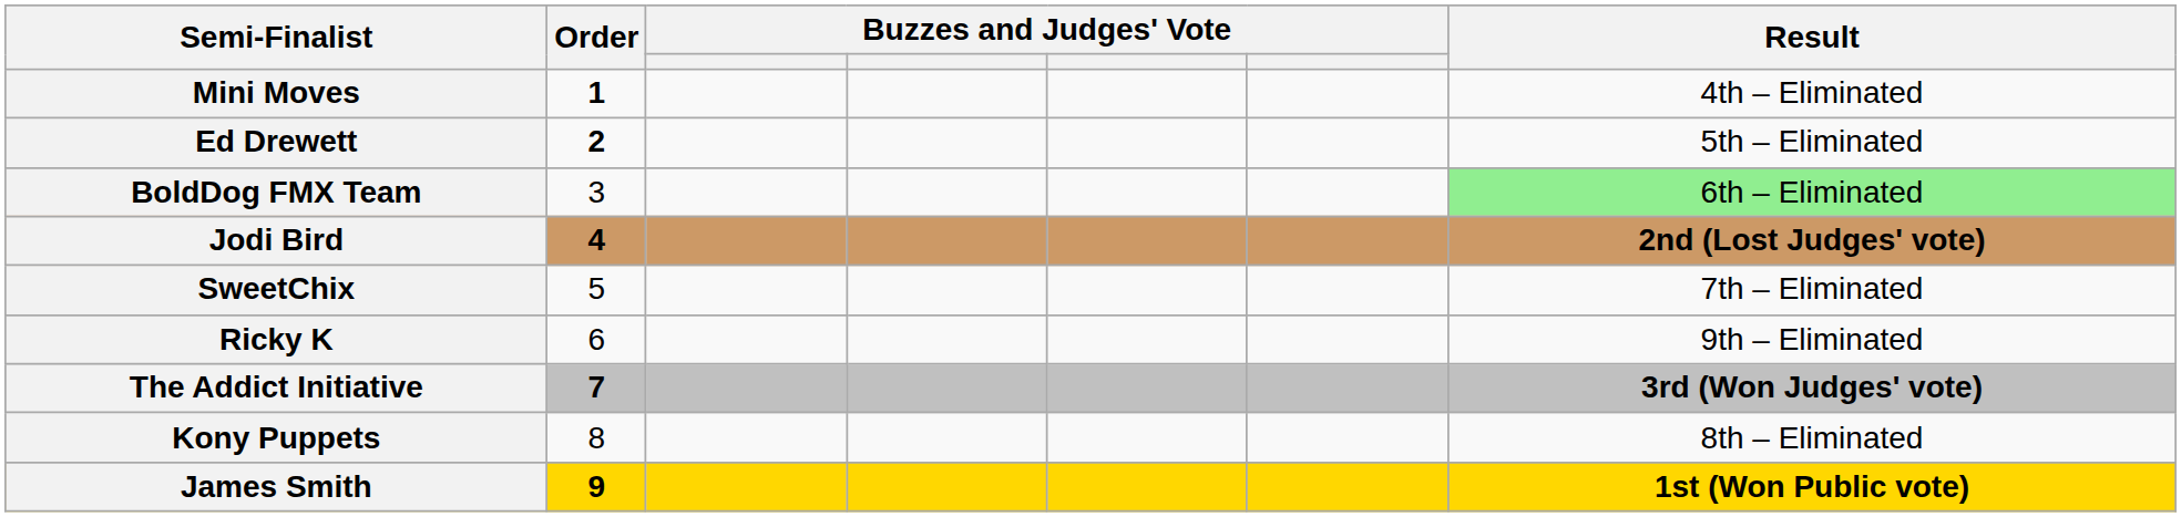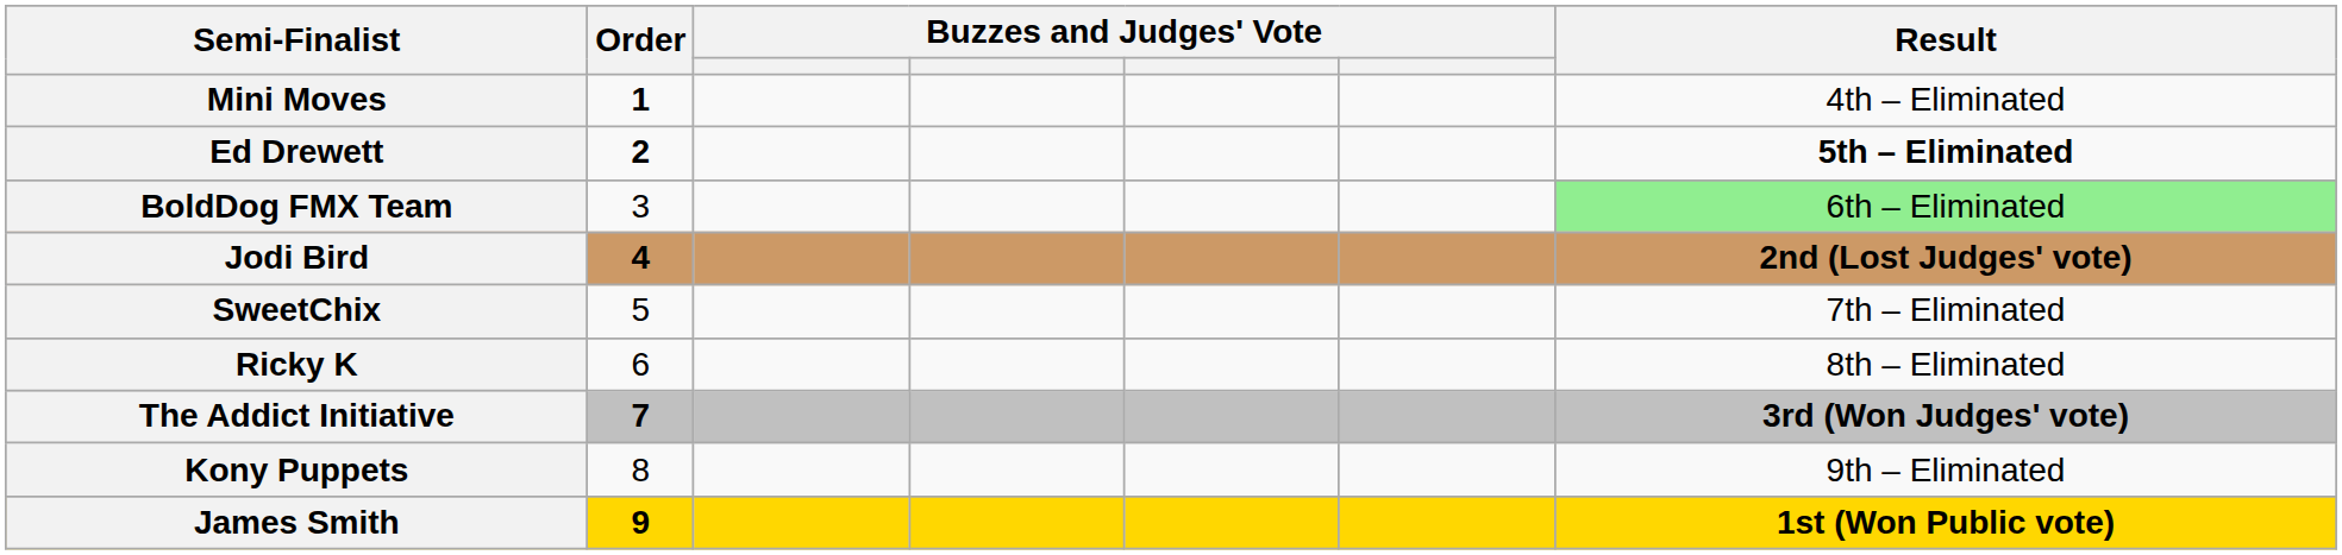Ed Drewett | Result: normal -> bold
Ricky K | Result: 9th – Eliminated -> 8th – Eliminated
Kony Puppets | Result: 8th – Eliminated -> 9th – Eliminated
